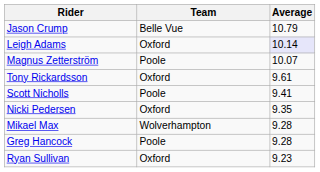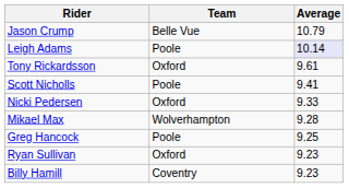Leigh Adams | Team: Oxford -> Poole
- row: Magnus Zetterström | Poole | 10.07
Nicki Pedersen | Average: 9.35 -> 9.33
Greg Hancock | Average: 9.28 -> 9.25
+ row: Billy Hamill | Coventry | 9.23
